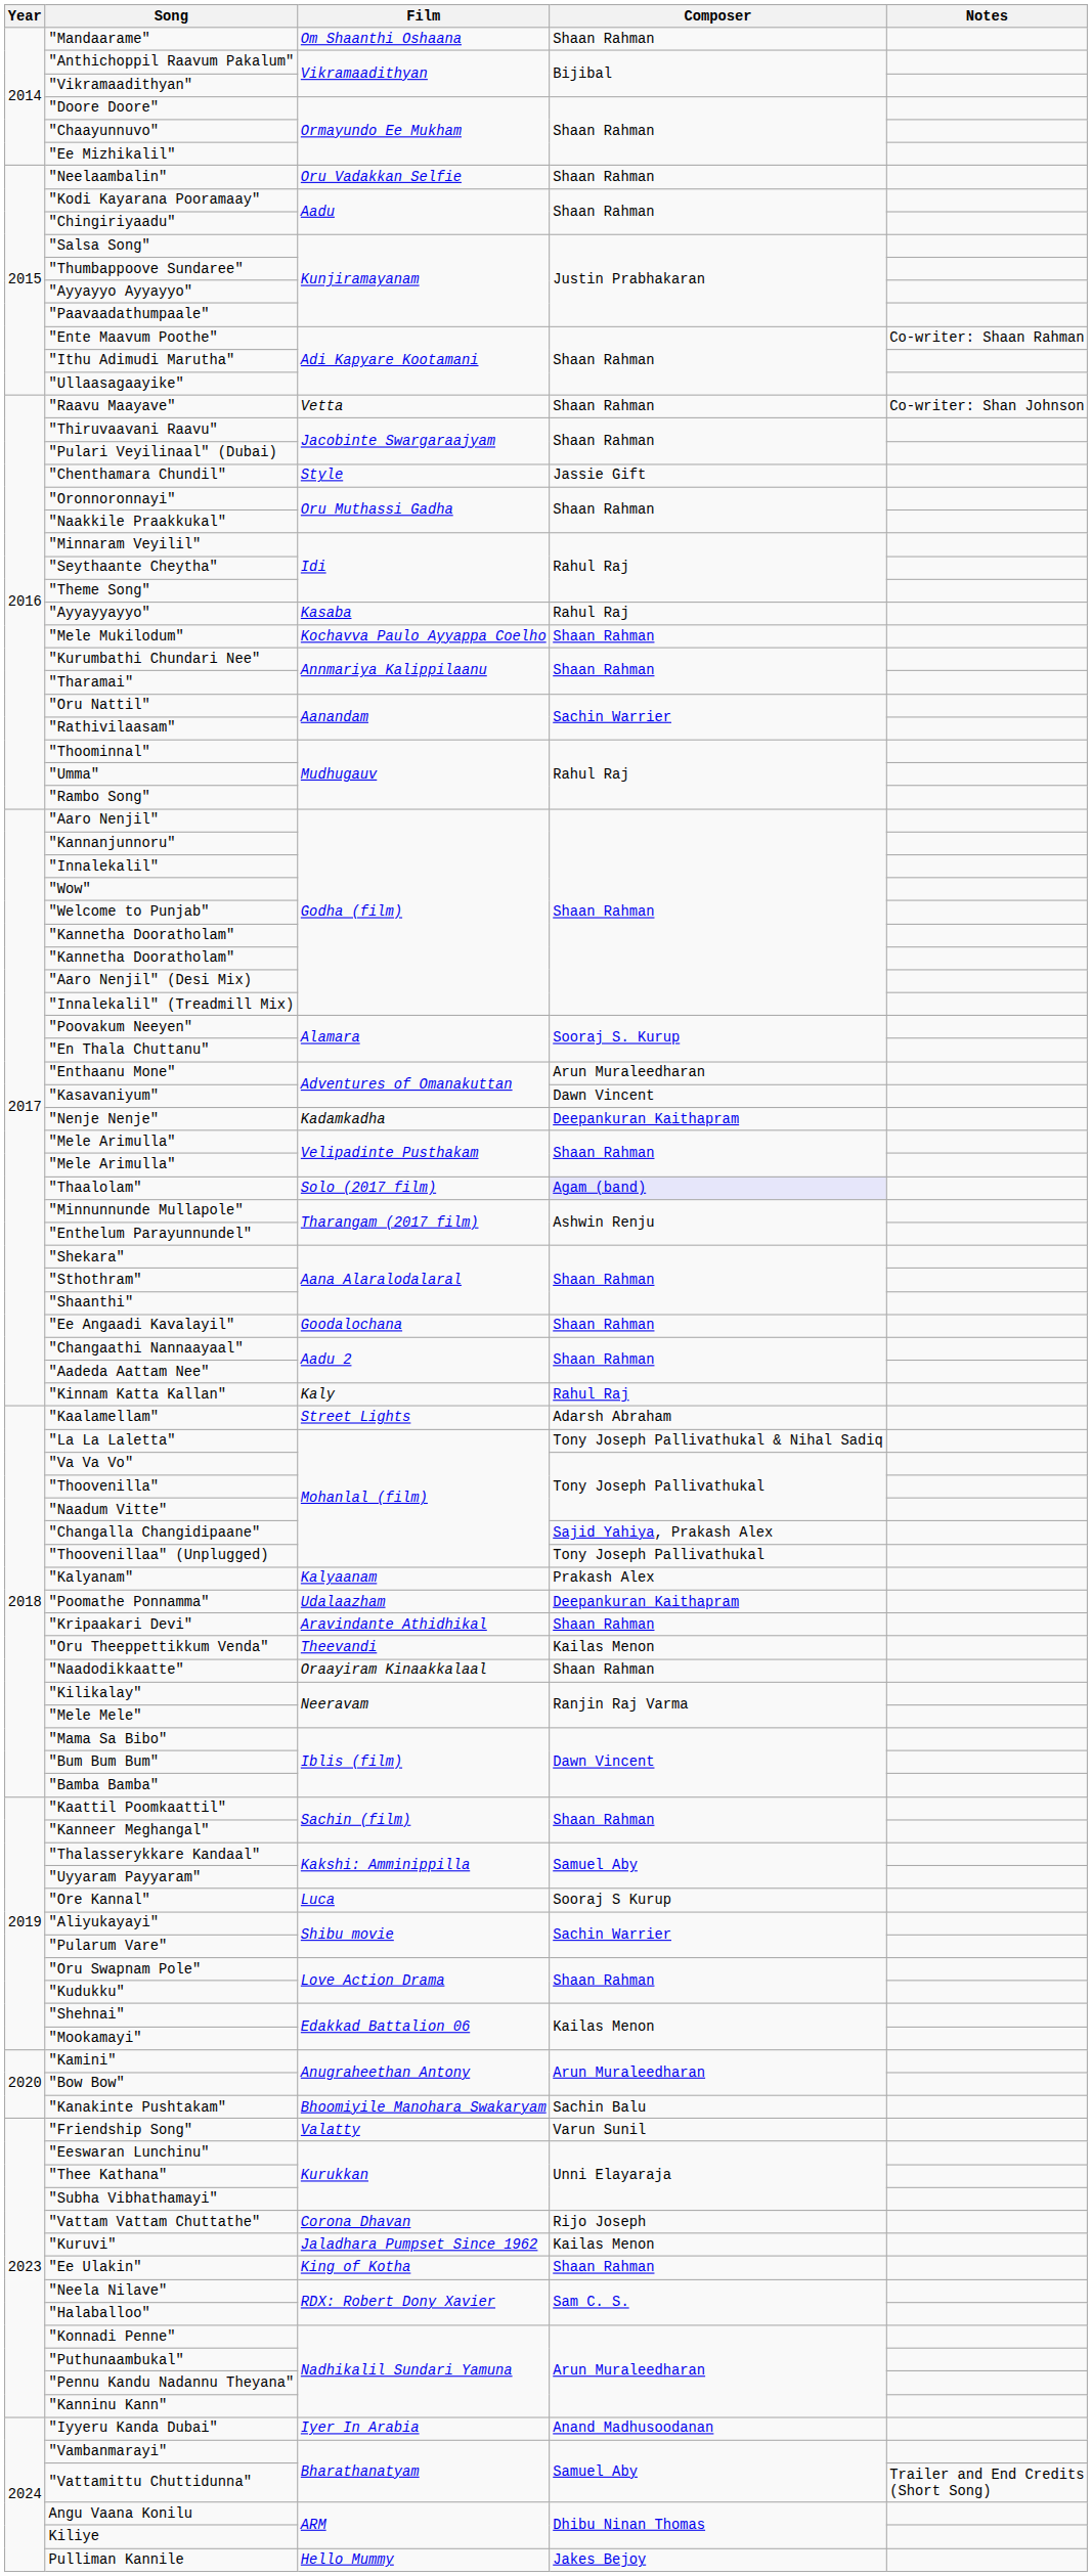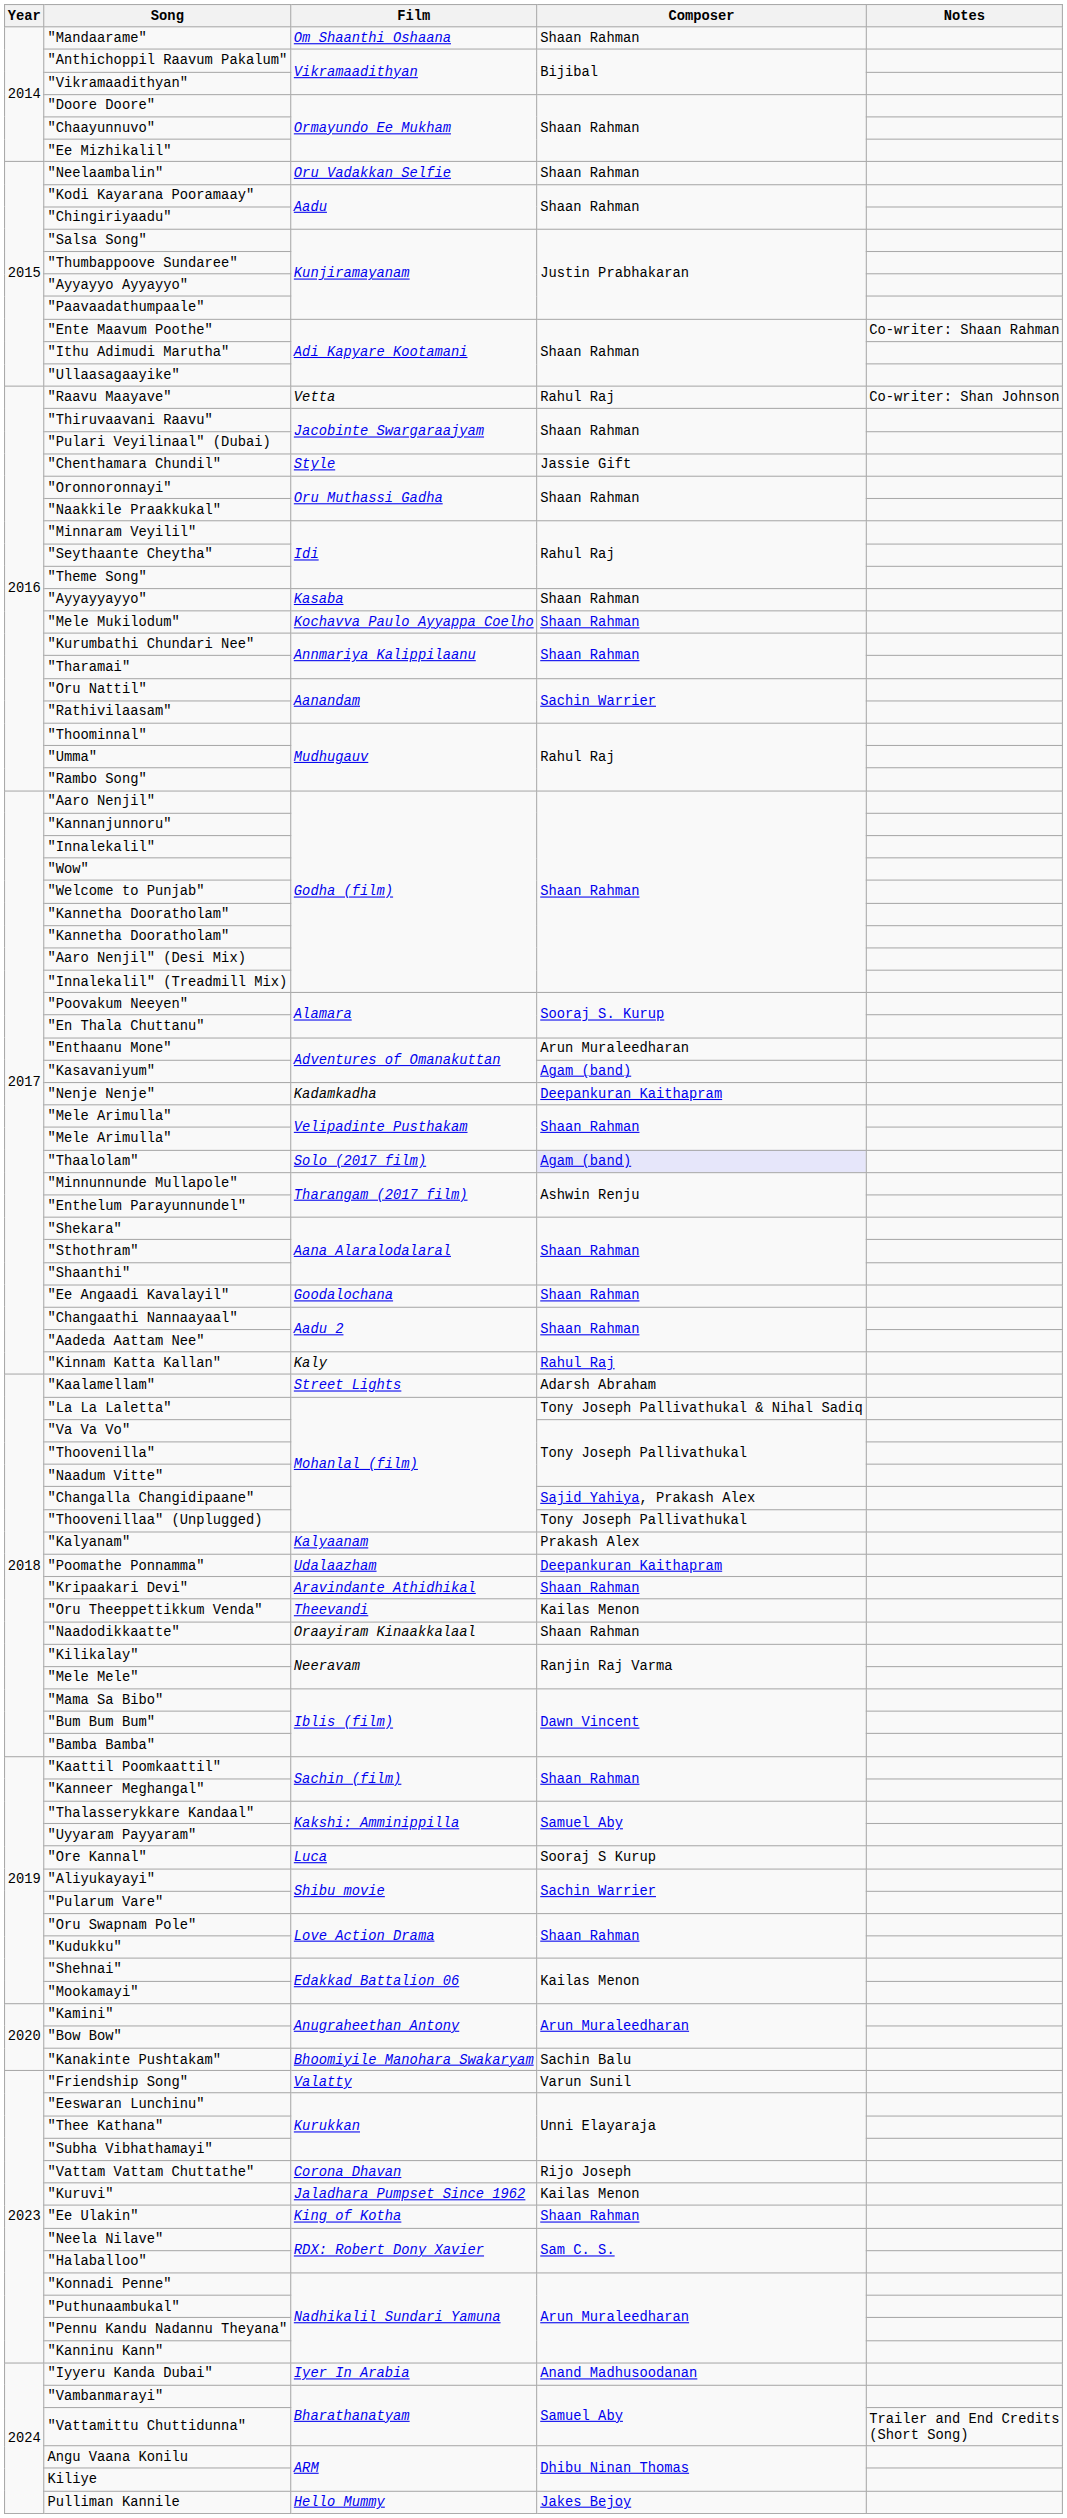"Raavu Maayave" | Composer: Shaan Rahman -> Rahul Raj
"Ayyayyayyo" | Composer: Rahul Raj -> Shaan Rahman
"Kasavaniyum" | Composer: Dawn Vincent -> Agam (band)
